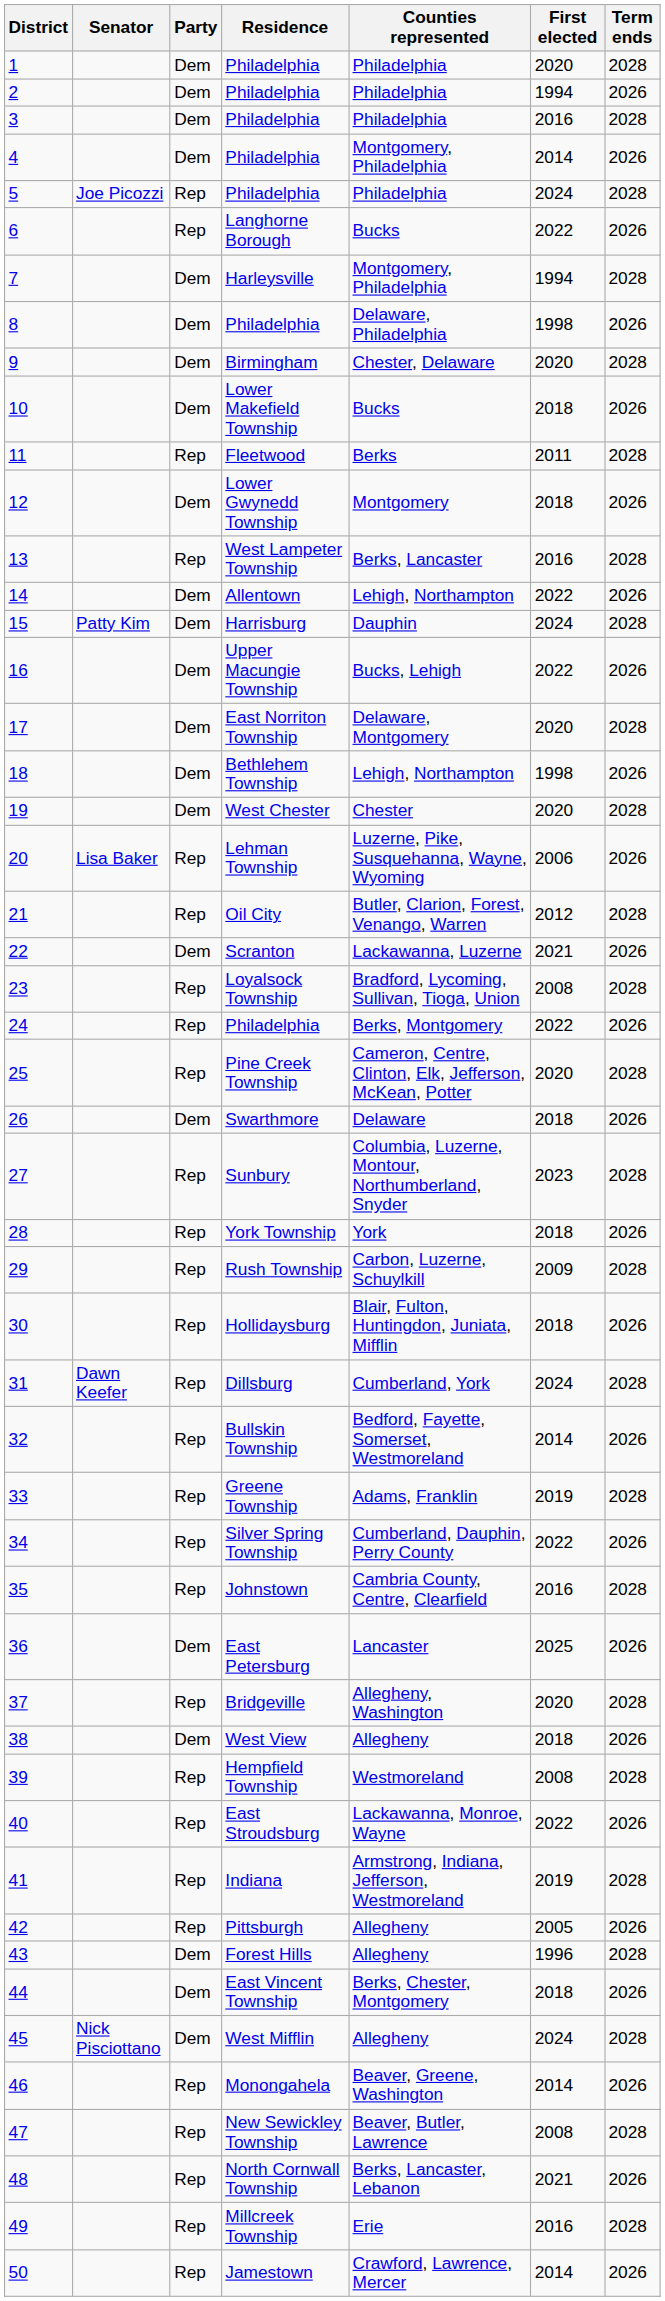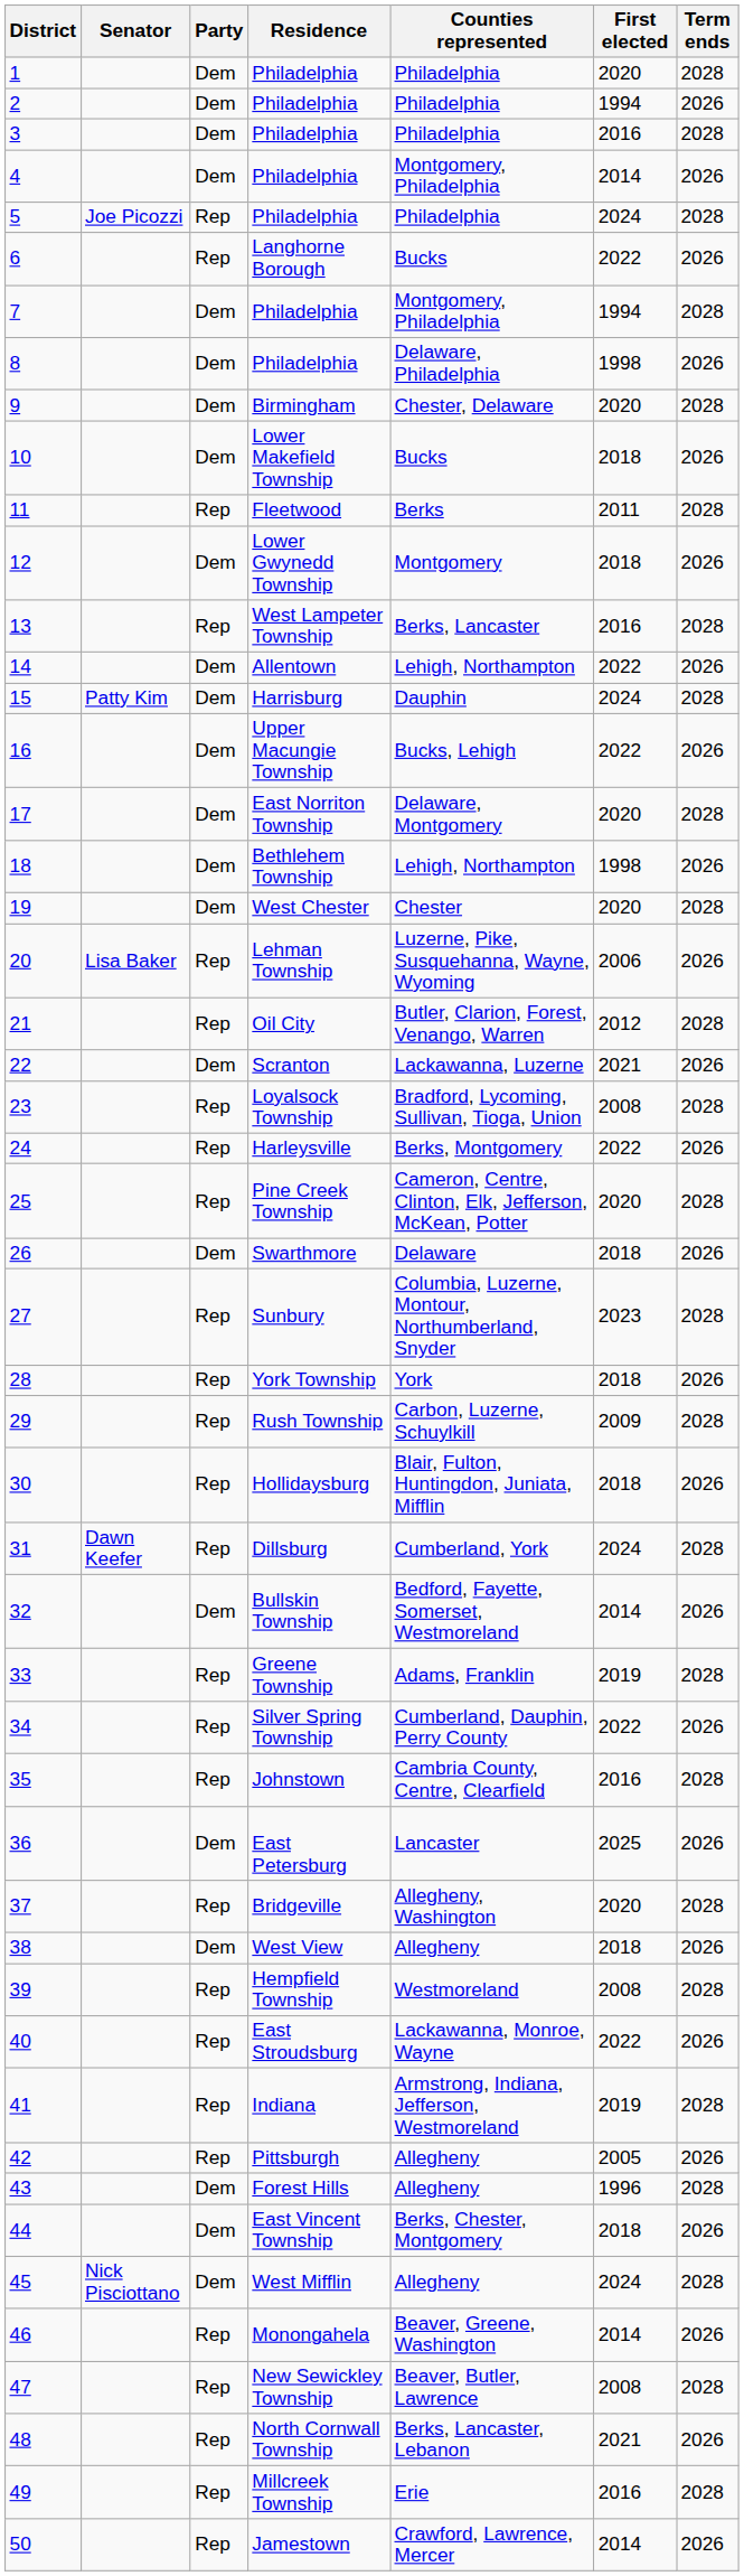7 | Residence: Harleysville -> Philadelphia
24 | Residence: Philadelphia -> Harleysville
32 | Party: Rep -> Dem
